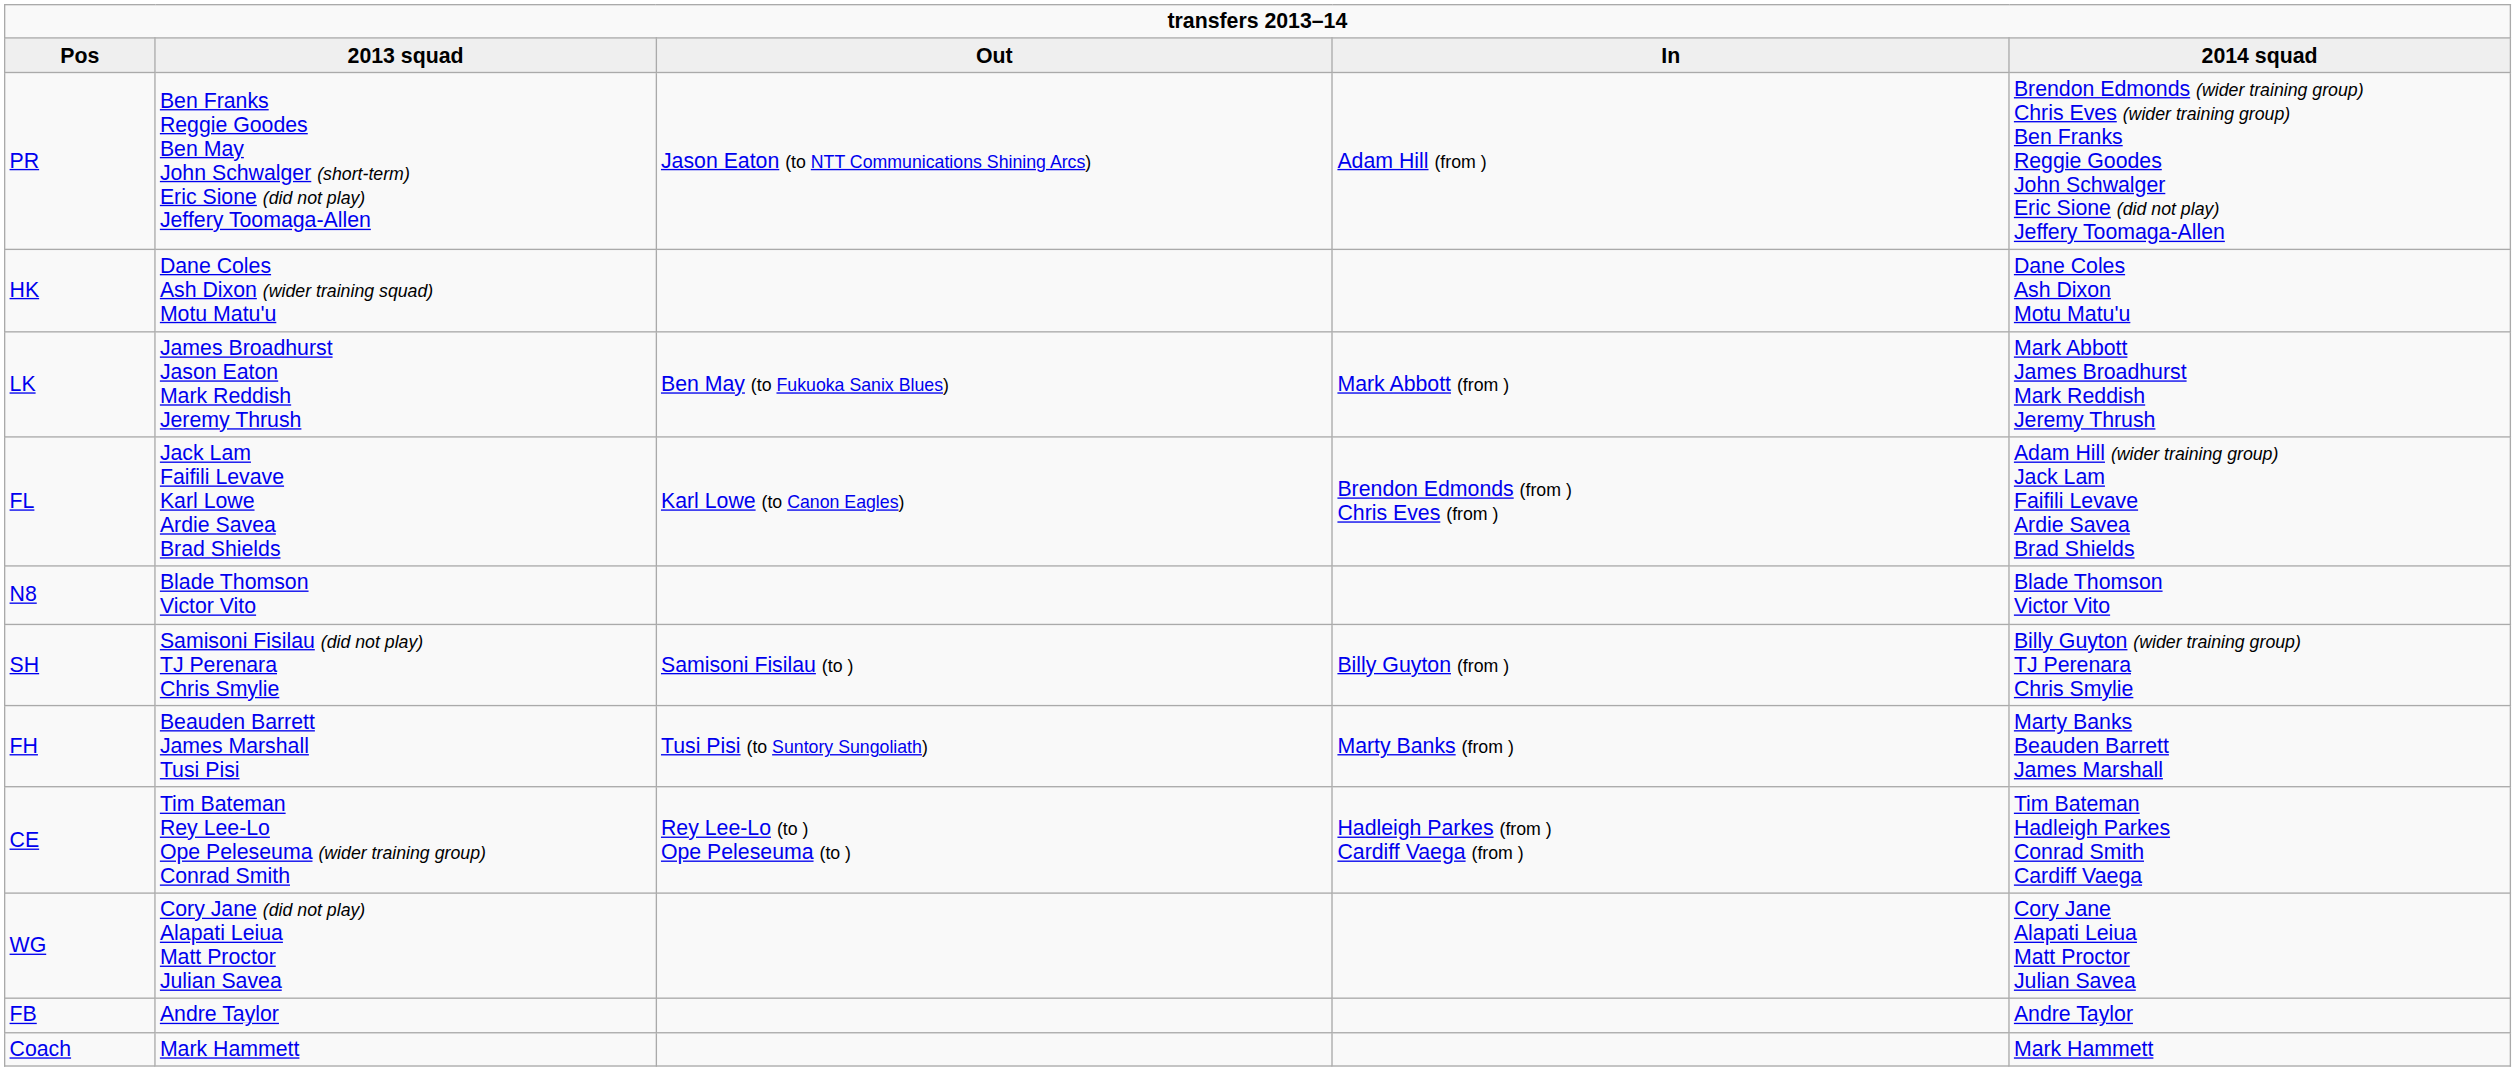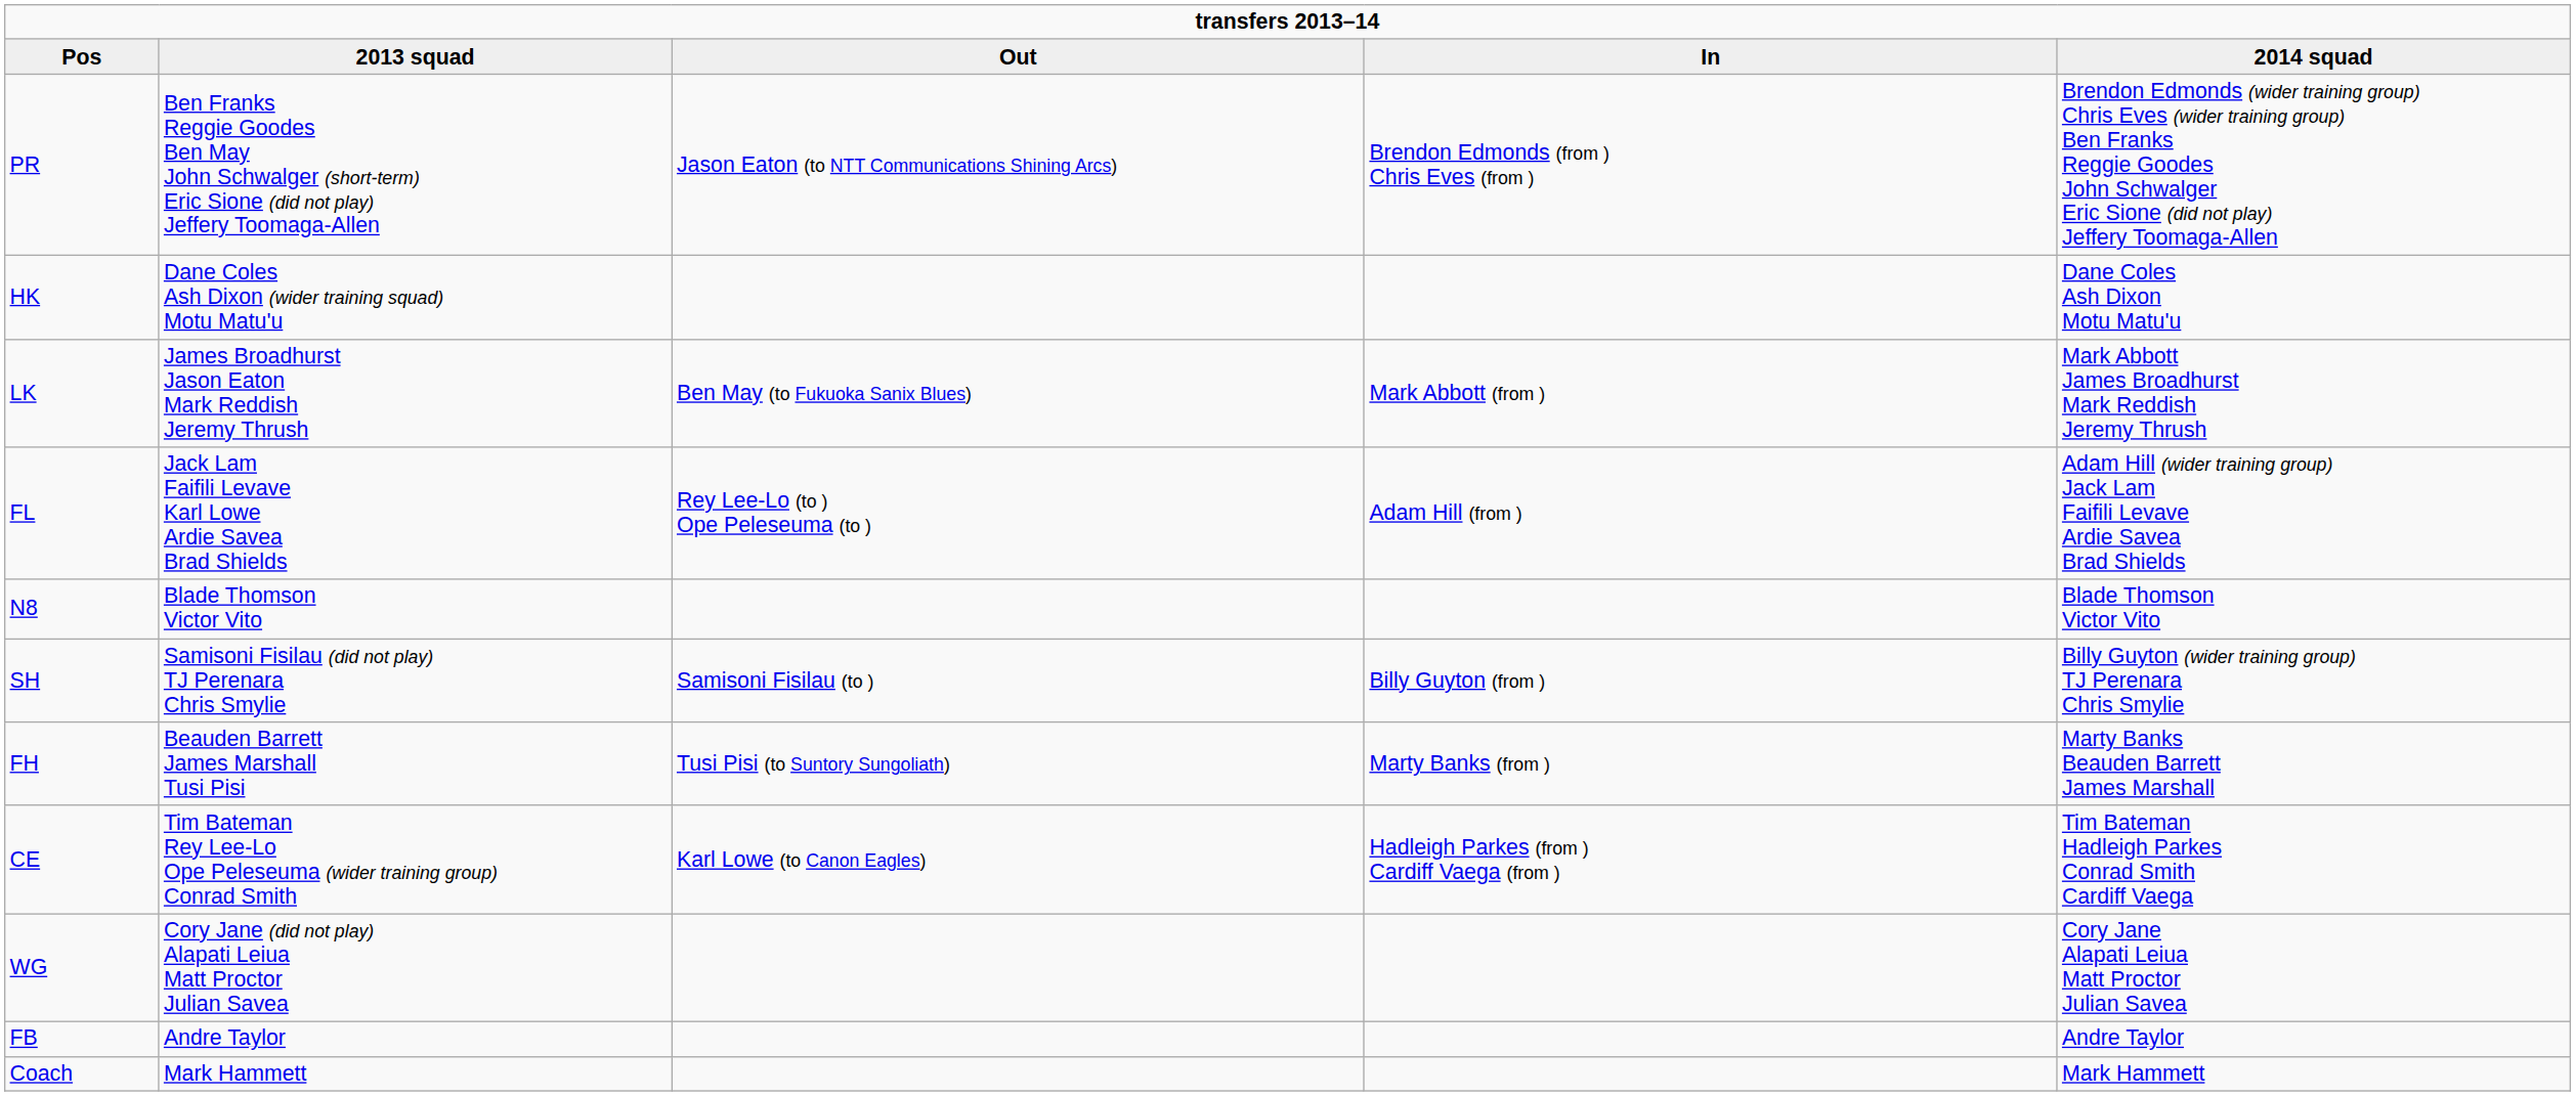PR | In: Adam Hill (from ) -> Brendon Edmonds (from ) Chris Eves (from )
FL | Out: Karl Lowe (to Canon Eagles) -> Rey Lee-Lo (to ) Ope Peleseuma (to )
FL | In: Brendon Edmonds (from ) Chris Eves (from ) -> Adam Hill (from )
CE | Out: Rey Lee-Lo (to ) Ope Peleseuma (to ) -> Karl Lowe (to Canon Eagles)
